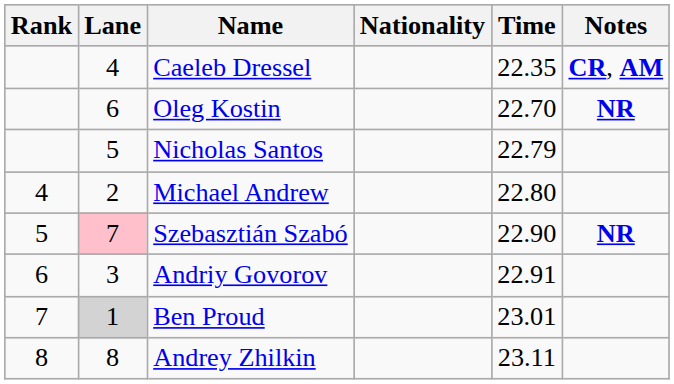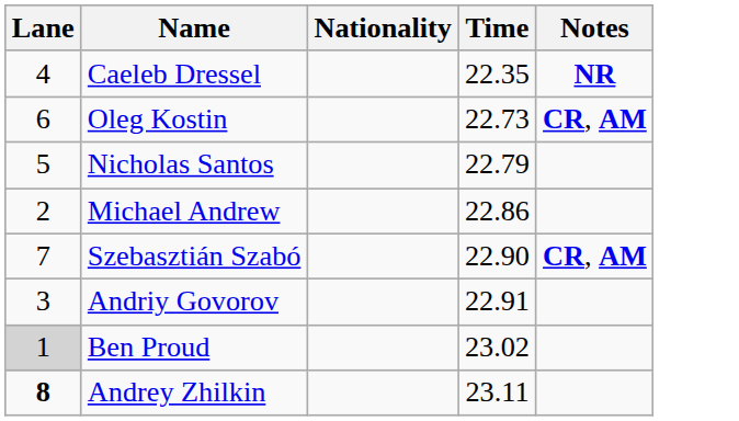- column: Rank | 4 | 5 | 6 | 7 | 8
Caeleb Dressel | Notes: CR, AM -> NR
Oleg Kostin | Time: 22.70 -> 22.73
Oleg Kostin | Notes: NR -> CR, AM
Michael Andrew | Time: 22.80 -> 22.86
Szebasztián Szabó | Lane: pink background -> no background
Szebasztián Szabó | Notes: NR -> CR, AM
Ben Proud | Time: 23.01 -> 23.02
Andrey Zhilkin | Lane: normal -> bold
